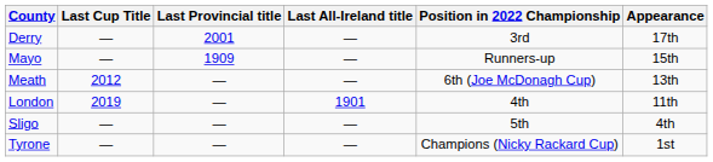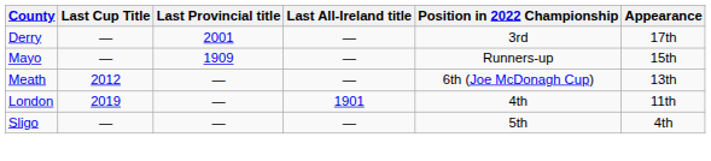- row: Tyrone | — | — | — | Champions (Nicky Rackard Cup) | 1st
